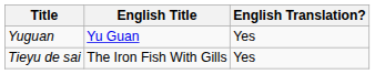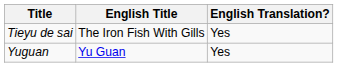rows swapped: Tieyu de sai <-> Yuguan
